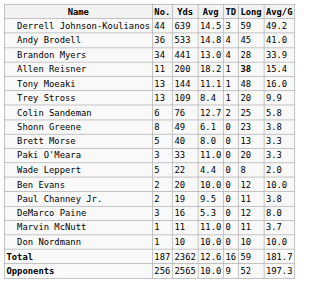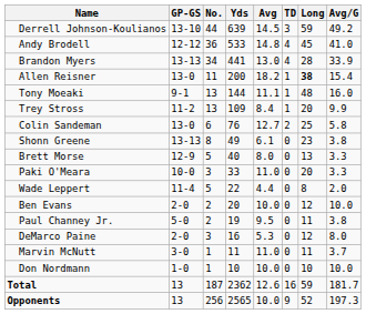+ column: GP-GS | 13-10 | 12-12 | 13-13 | 13-0 | 9-1 | 11-2 | 13-0 | 13-13 | 12-9 | 10-0 | 11-4 | 2-0 | 5-0 | 2-0 | 3-0 | 1-0 | 13 | 13
